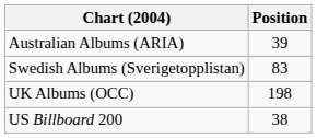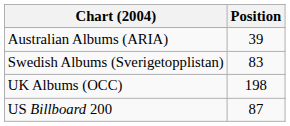US Billboard 200 | Position: 38 -> 87
